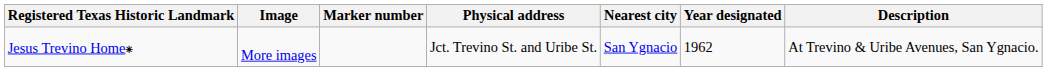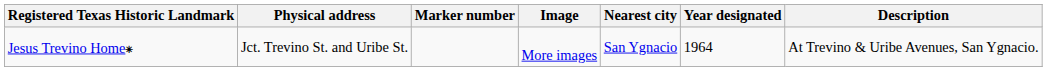columns swapped: Image <-> Physical address
Jesus Trevino Home⁕ | Year designated: 1962 -> 1964
